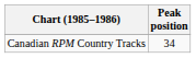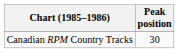Canadian RPM Country Tracks | Peak position: 34 -> 30
